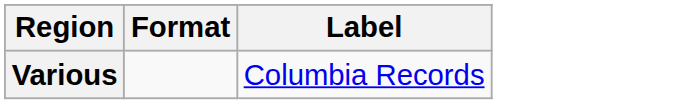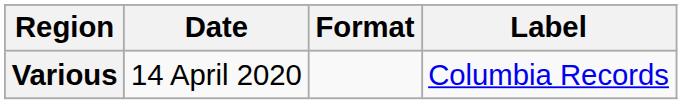+ column: Date | 14 April 2020
